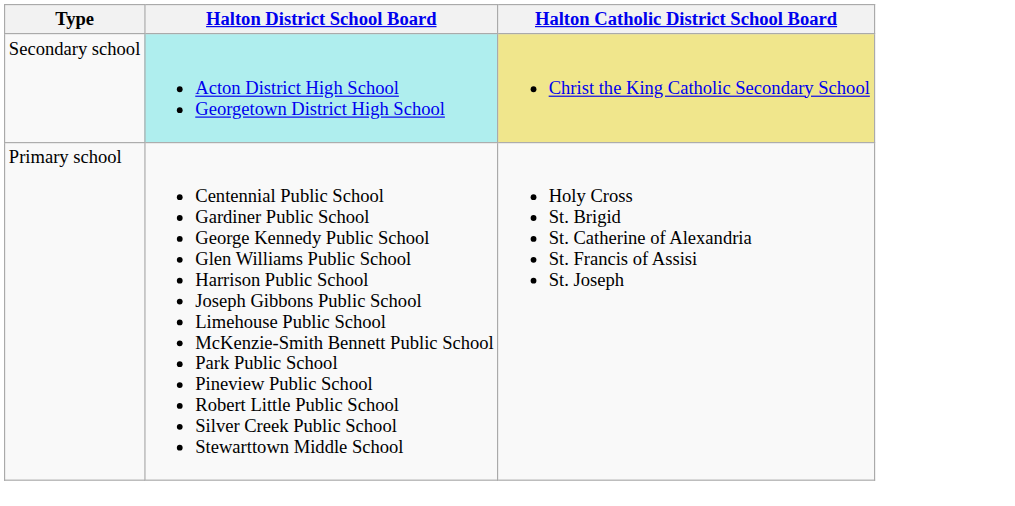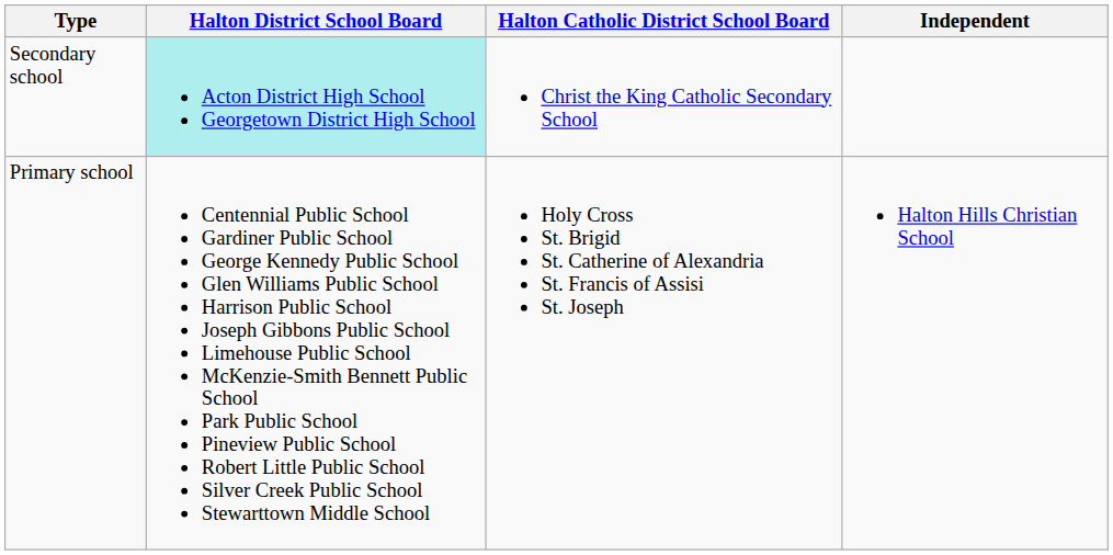+ column: Independent | Halton Hills Christian School
Secondary school | Halton Catholic District School Board: khaki background -> no background
